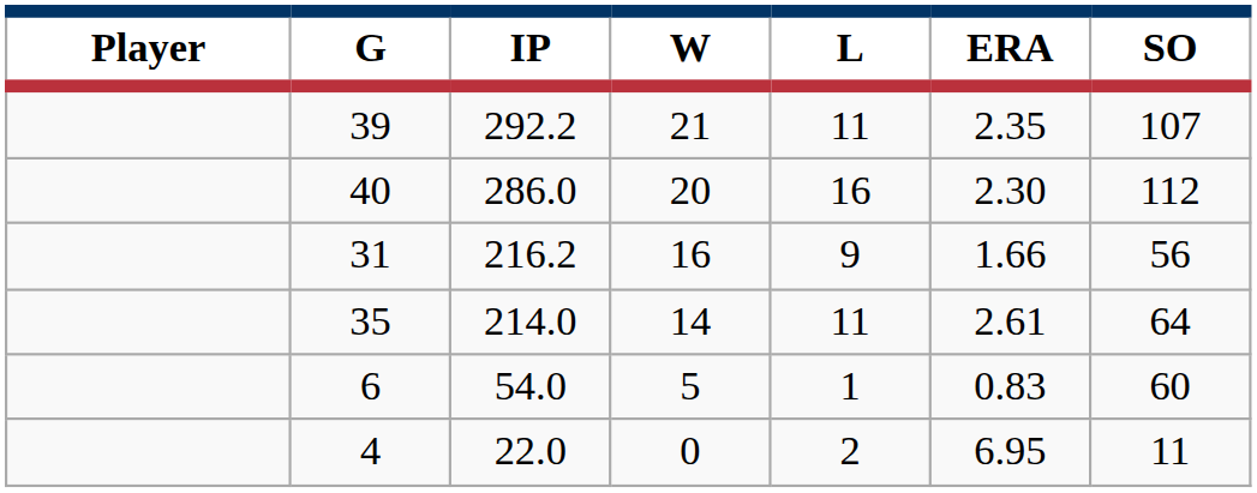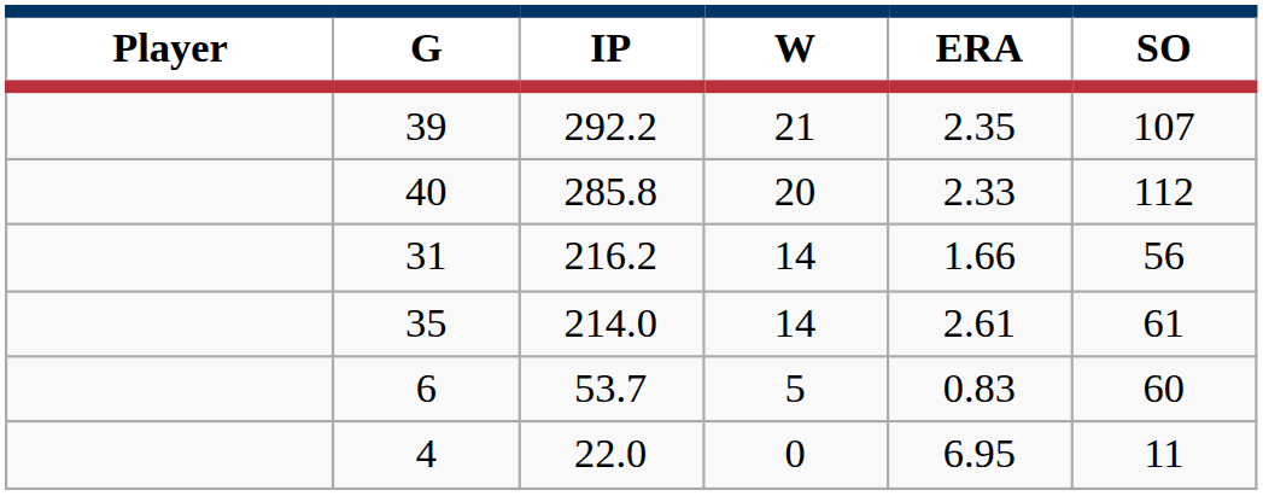- column: L | 11 | 16 | 9 | 11 | 1 | 2
40 | IP: 286.0 -> 285.8
40 | ERA: 2.30 -> 2.33
31 | W: 16 -> 14
35 | SO: 64 -> 61
6 | IP: 54.0 -> 53.7
